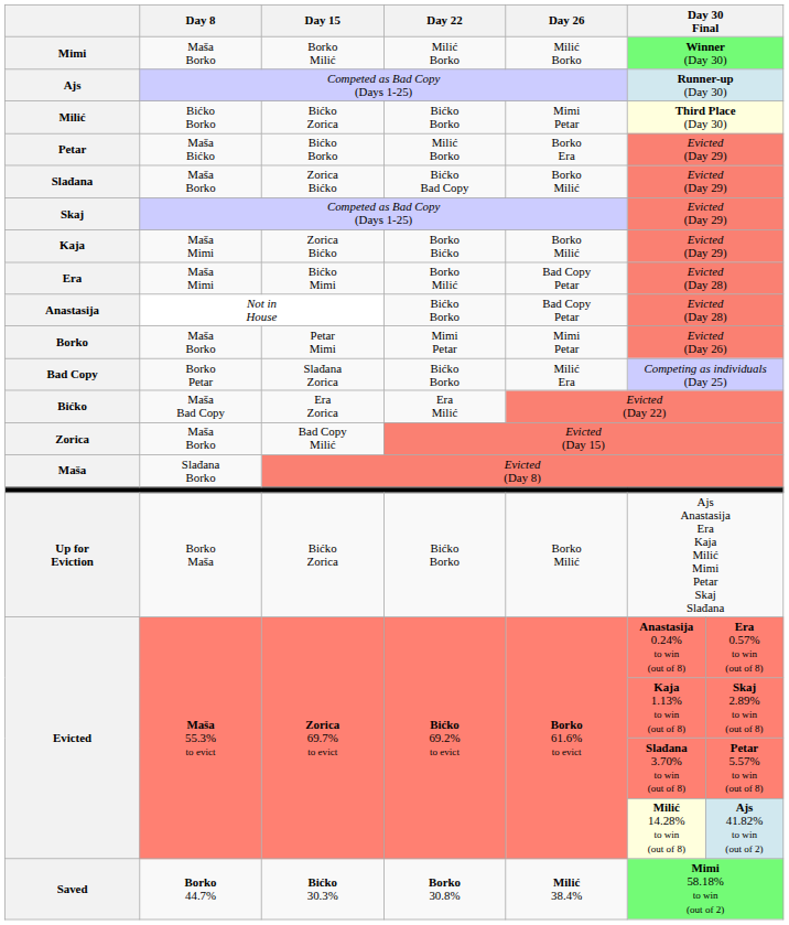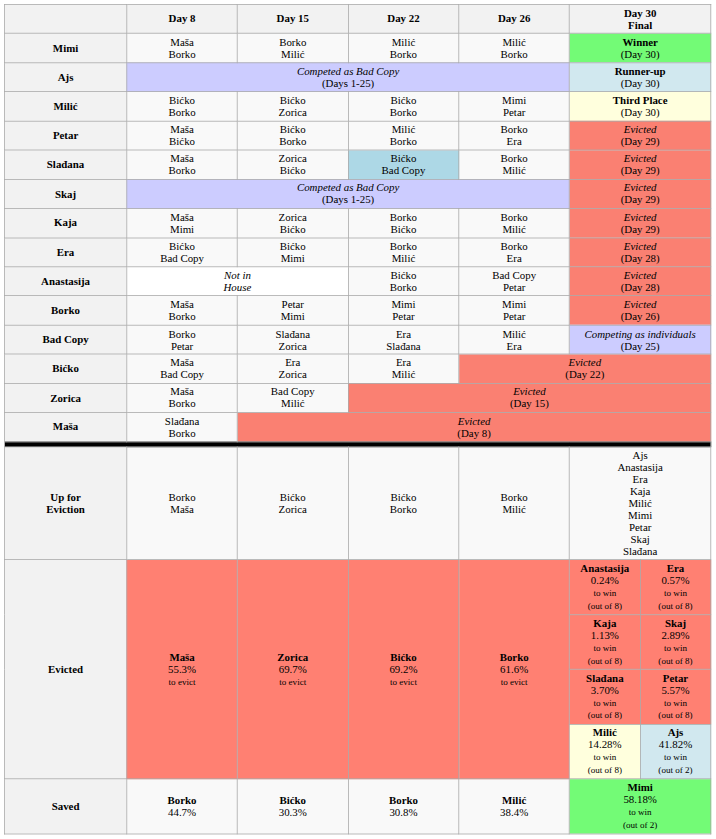Slađana | Day 22: no background -> lightblue background
Era | Day 8: Maša Mimi -> Bićko Bad Copy
Era | Day 26: Bad Copy Petar -> Borko Era
Bad Copy | Day 22: Bićko Borko -> Era Slađana
